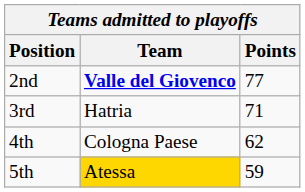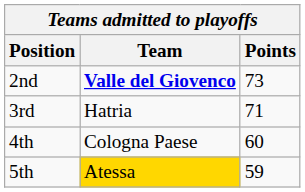2nd | Points: 77 -> 73
4th | Points: 62 -> 60
